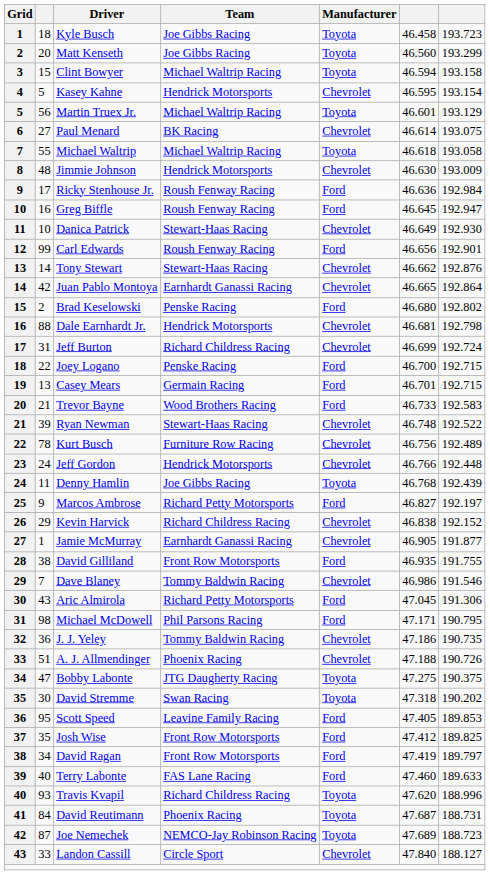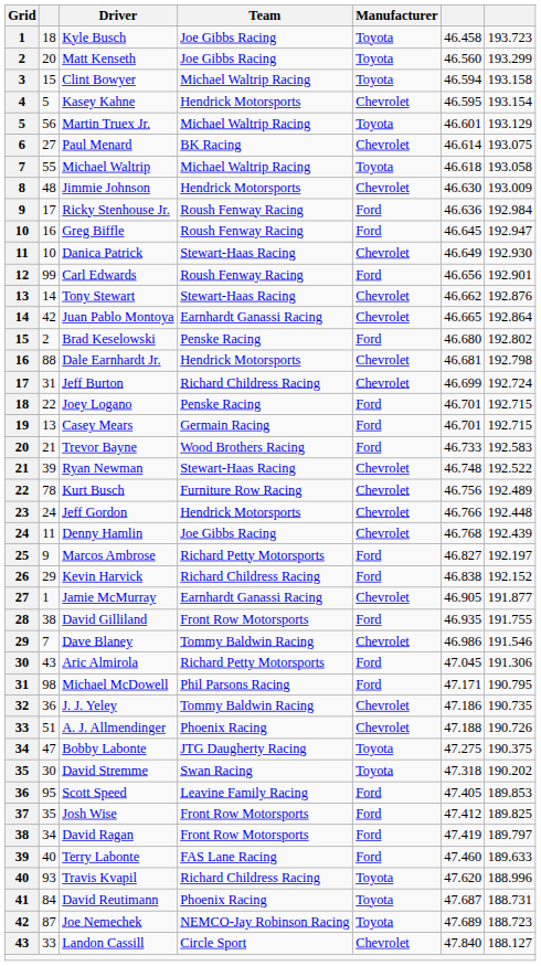Joey Logano | column 6: 46.700 -> 46.701
Denny Hamlin | Manufacturer: Toyota -> Chevrolet
Kevin Harvick | Manufacturer: Chevrolet -> Ford
